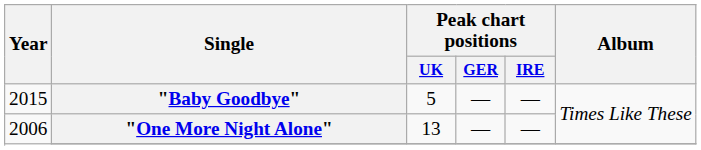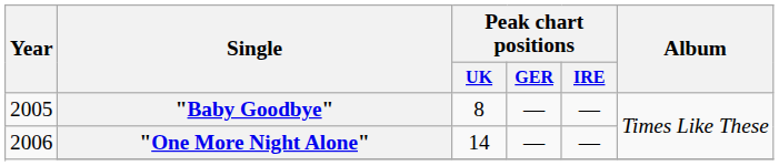"Baby Goodbye" | Year: 2015 -> 2005
"Baby Goodbye" | Peak chart positions / UK: 5 -> 8
"One More Night Alone" | Peak chart positions / UK: 13 -> 14
